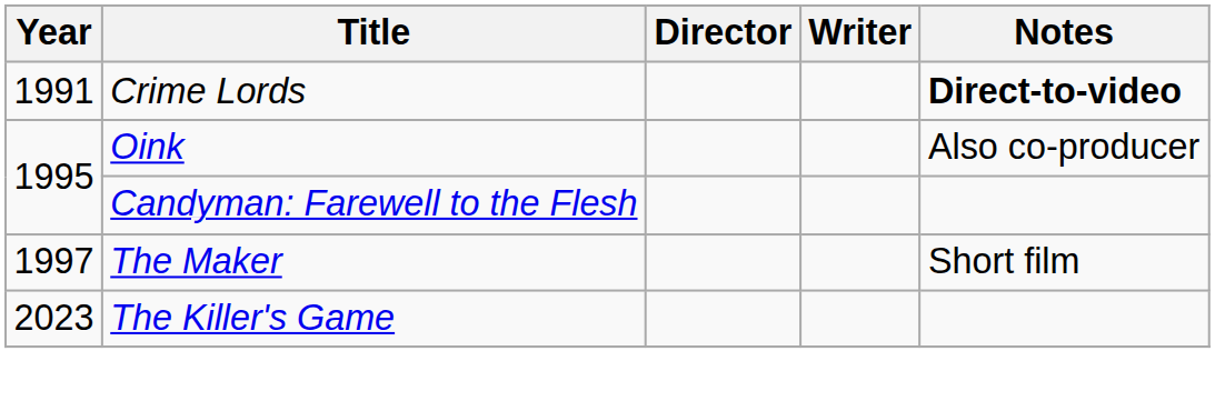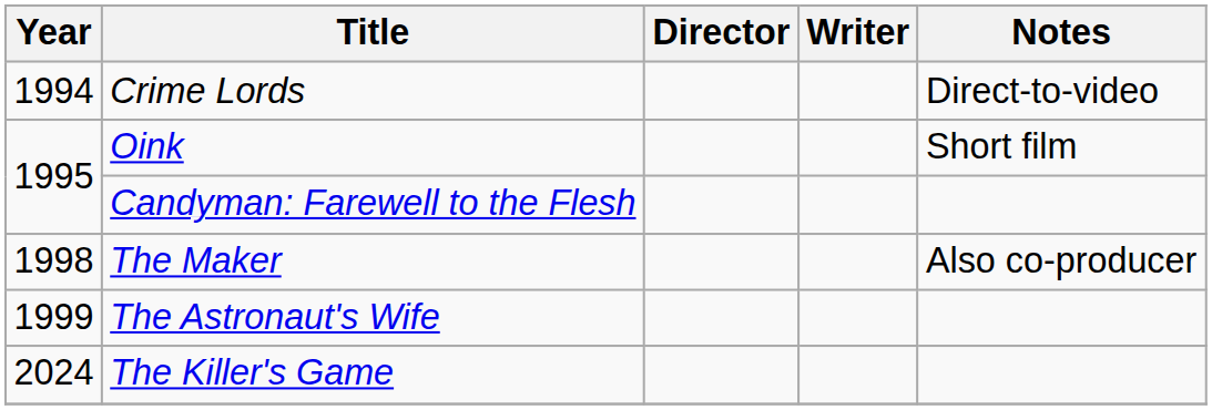Crime Lords | Year: 1991 -> 1994
Crime Lords | Notes: bold -> normal
Oink | Notes: Also co-producer -> Short film
The Maker | Year: 1997 -> 1998
The Maker | Notes: Short film -> Also co-producer
+ row: 1999 | The Astronaut's Wife
The Killer's Game | Year: 2023 -> 2024
